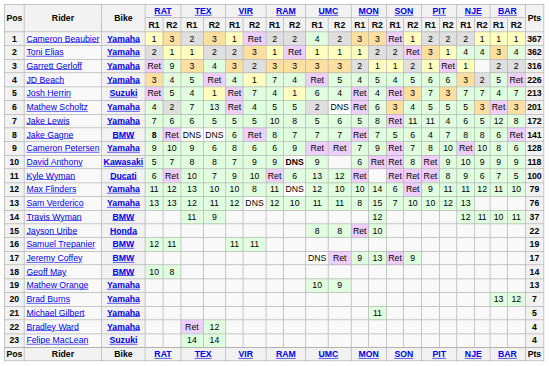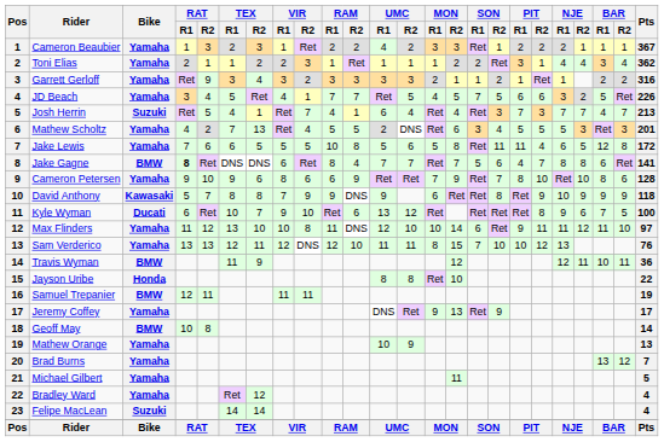JD Beach | RAM / R2: 4 -> 7
JD Beach | SON / R1: 4 -> 7
Jake Gagne | RAM / R2: 7 -> 4
David Anthony | RAM / R2: bold -> normal
Max Flinders | Pts: 79 -> 97
Travis Wyman | Pts: 37 -> 36
Jeremy Coffey | Bike: BMW -> Yamaha
